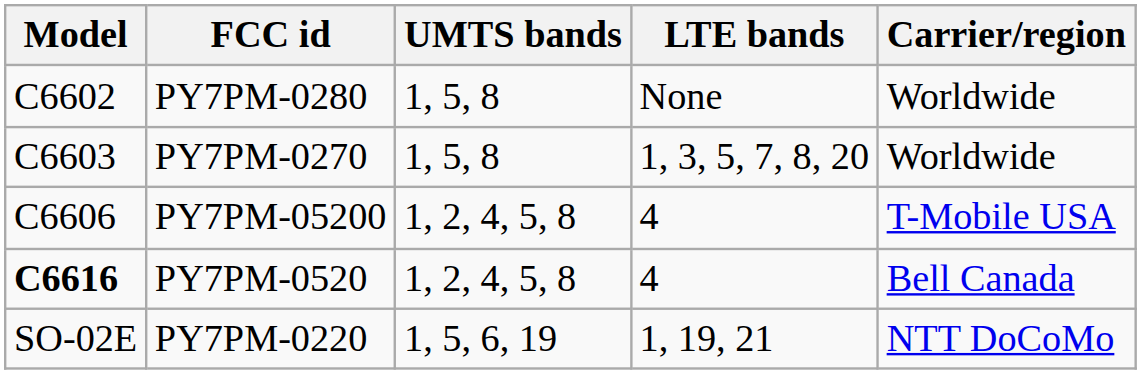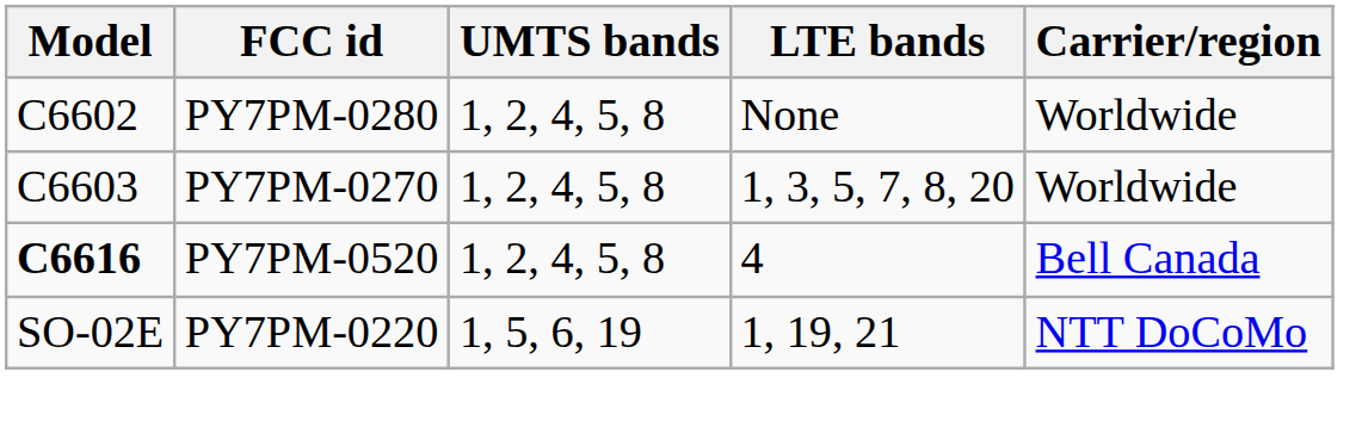PY7PM-0280 | UMTS bands: 1, 5, 8 -> 1, 2, 4, 5, 8
PY7PM-0270 | UMTS bands: 1, 5, 8 -> 1, 2, 4, 5, 8
- row: C6606 | PY7PM-05200 | 1, 2, 4, 5, 8 | 4 | T-Mobile USA
